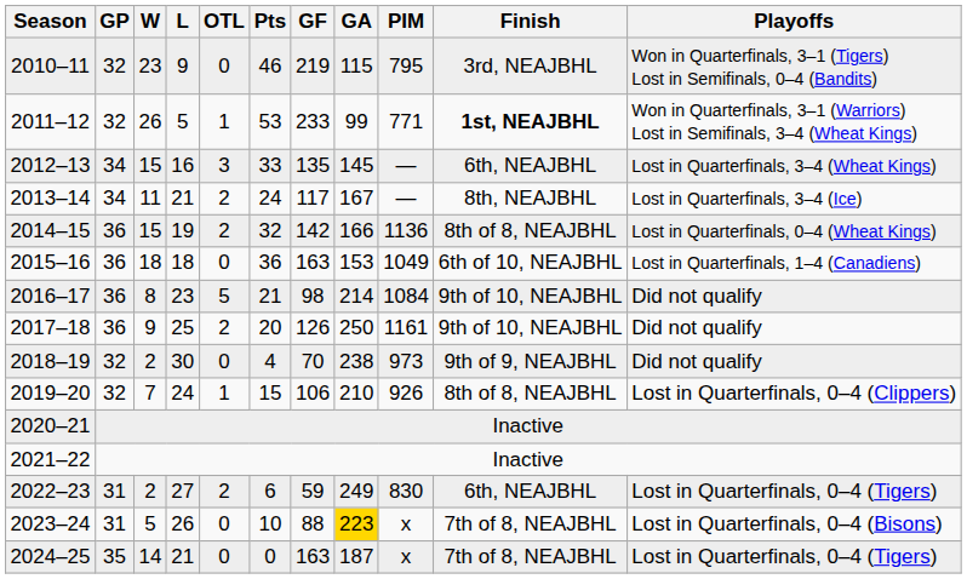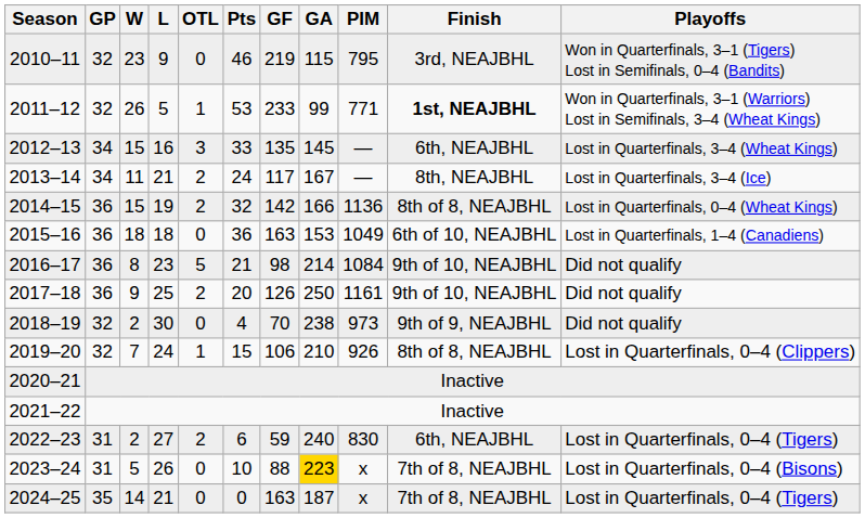2022–23 | GA: 249 -> 240
